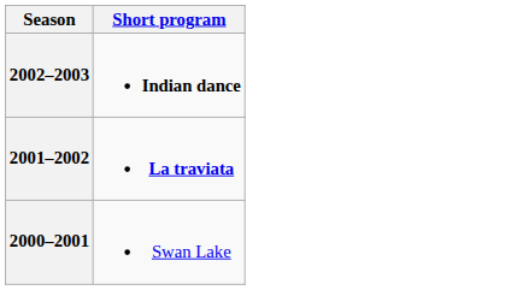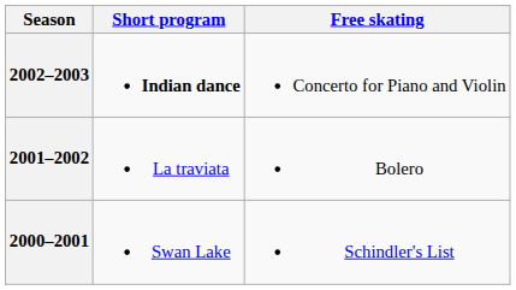+ column: Free skating | Concerto for Piano and Violin | Bolero | Schindler's List
2001–2002 | Short program: bold -> normal
